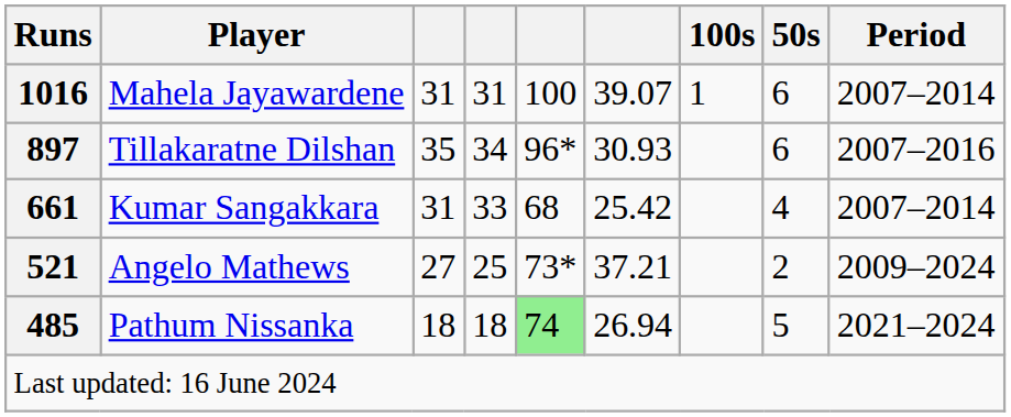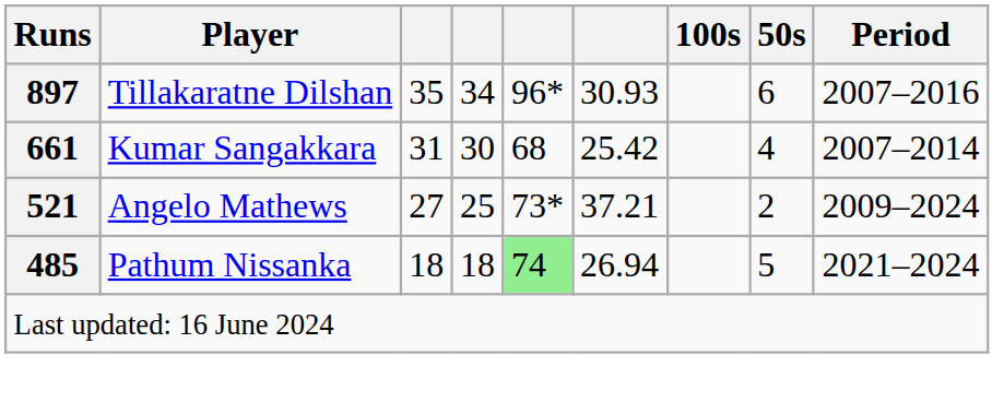- row: 1016 | Mahela Jayawardene | 31 | 31 | 100 | 39.07 | 1 | 6 | 2007–2014
Kumar Sangakkara | column 4: 33 -> 30
